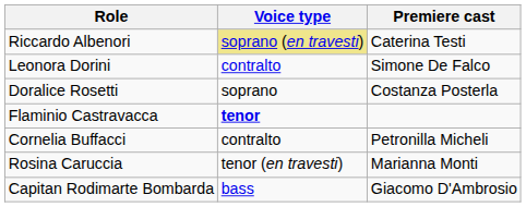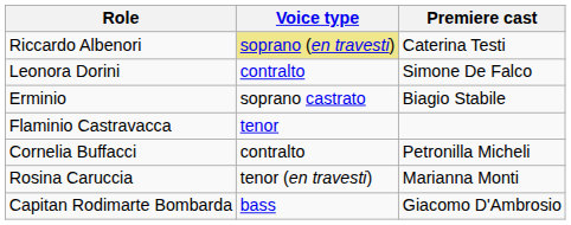+ row: Erminio | soprano castrato | Biagio Stabile
- row: Doralice Rosetti | soprano | Costanza Posterla
Flaminio Castravacca | Voice type: bold -> normal
